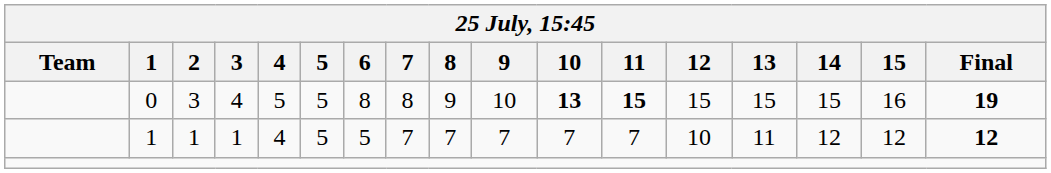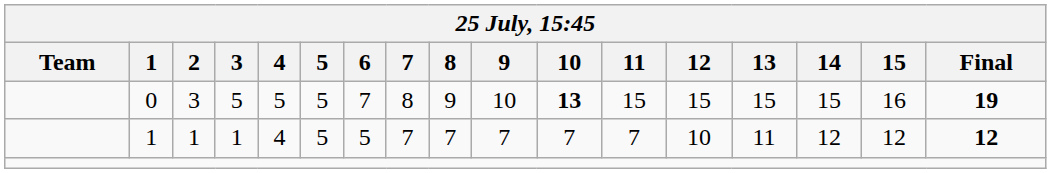0 | 3: 4 -> 5
0 | 6: 8 -> 7
0 | 11: bold -> normal
